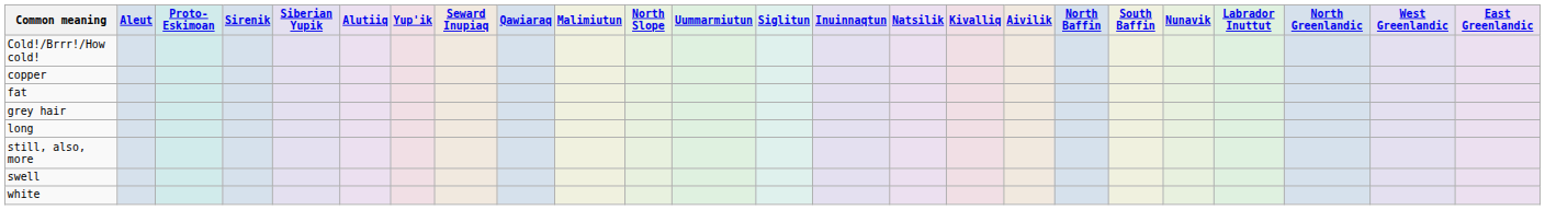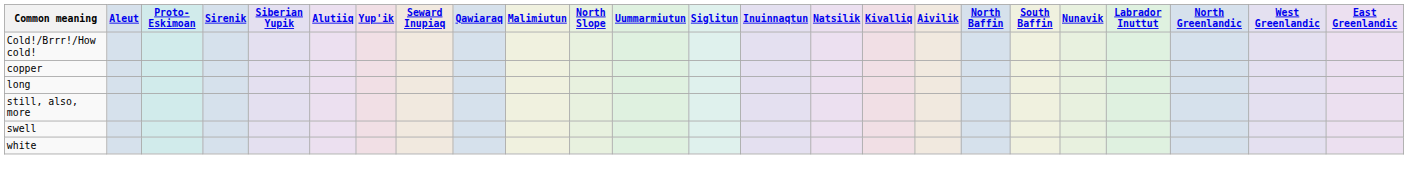- row: fat
- row: grey hair
